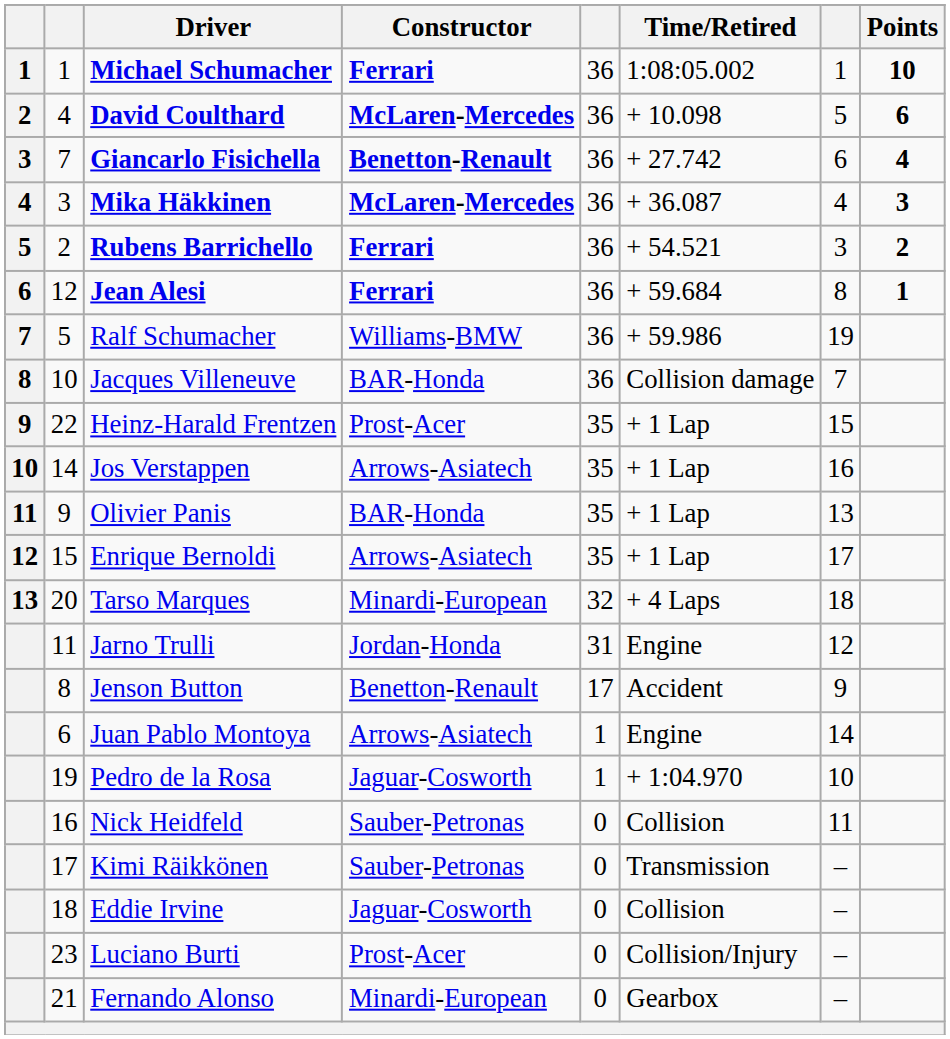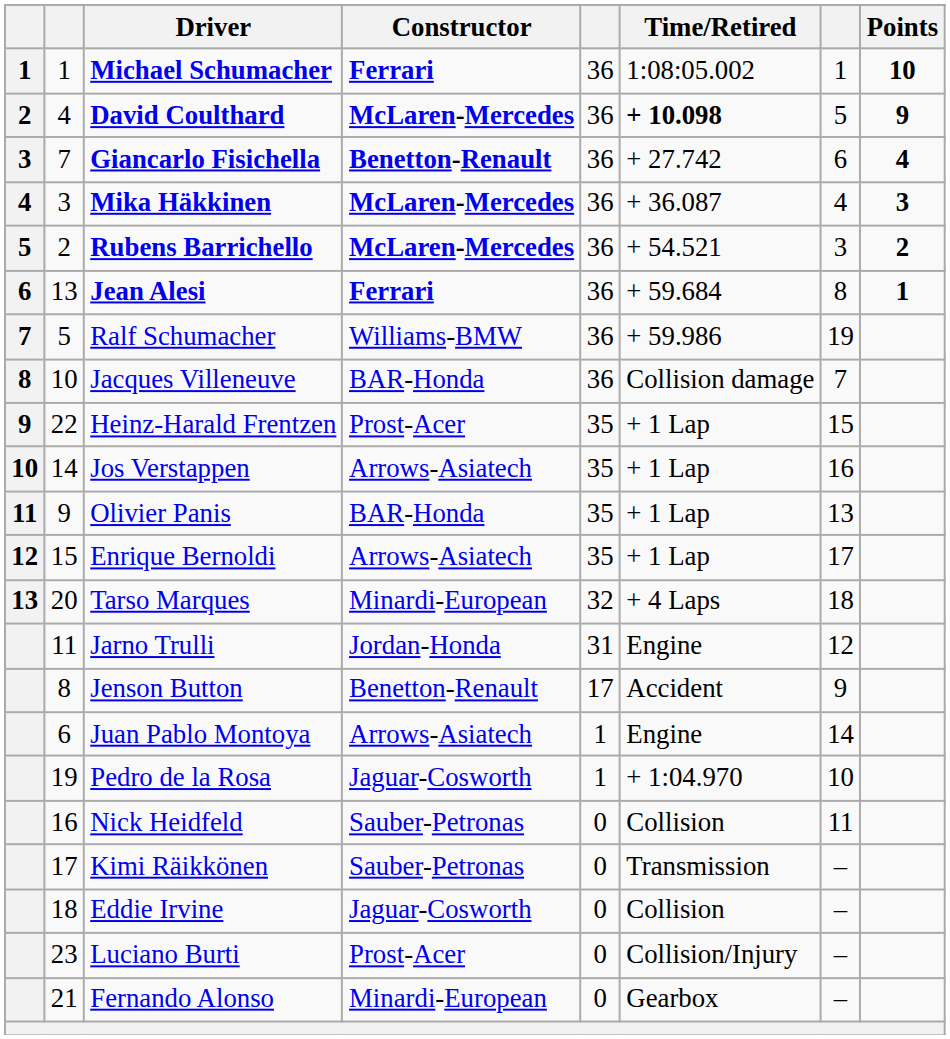David Coulthard | Time/Retired: normal -> bold
David Coulthard | Points: 6 -> 9
Rubens Barrichello | Constructor: Ferrari -> McLaren-Mercedes
Jean Alesi | column 2: 12 -> 13
